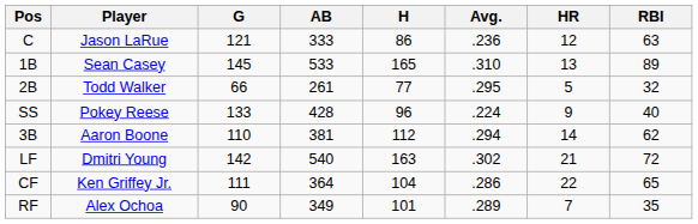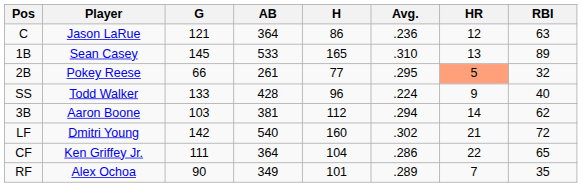C | AB: 333 -> 364
2B | Player: Todd Walker -> Pokey Reese
2B | HR: no background -> lightsalmon background
SS | Player: Pokey Reese -> Todd Walker
3B | G: 110 -> 103
LF | H: 163 -> 160
